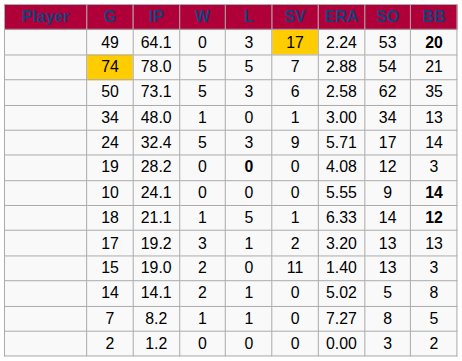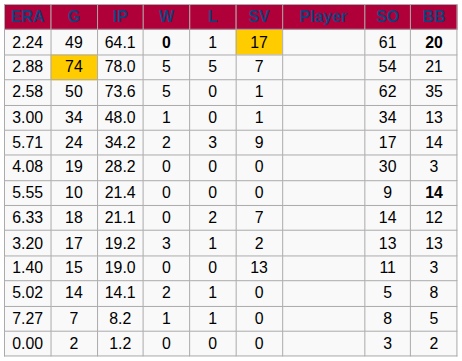columns swapped: Player <-> ERA
49 | W: normal -> bold
49 | L: 3 -> 1
49 | SO: 53 -> 61
50 | IP: 73.1 -> 73.6
50 | L: 3 -> 0
50 | SV: 6 -> 1
24 | IP: 32.4 -> 34.2
24 | W: 5 -> 2
19 | L: bold -> normal
19 | SO: 12 -> 30
10 | IP: 24.1 -> 21.4
18 | W: 1 -> 0
18 | L: 5 -> 2
18 | SV: 1 -> 7
18 | BB: bold -> normal
15 | W: 2 -> 0
15 | SV: 11 -> 13
15 | SO: 13 -> 11
